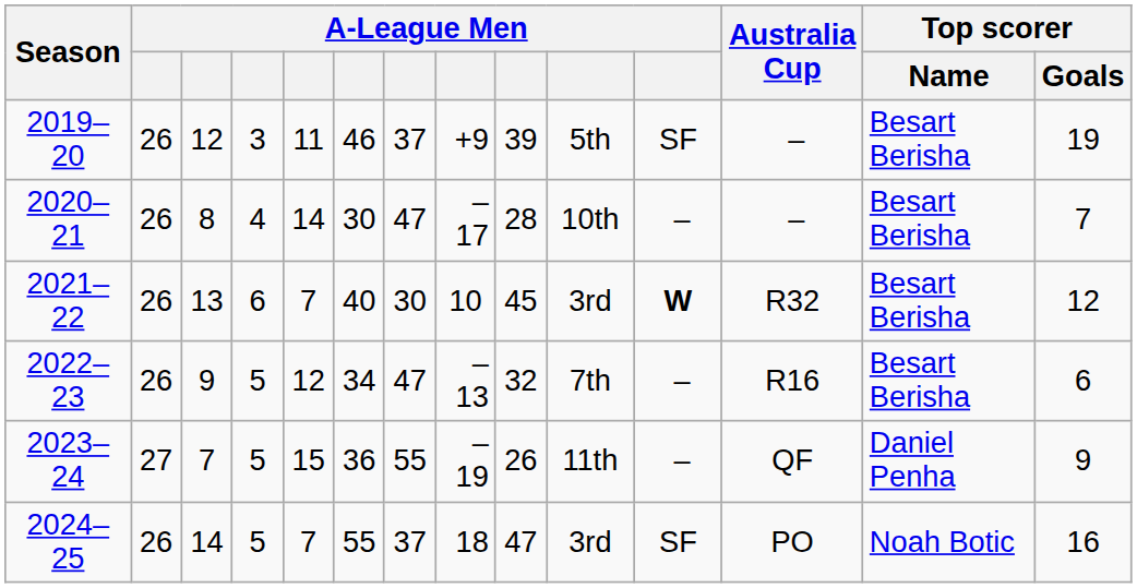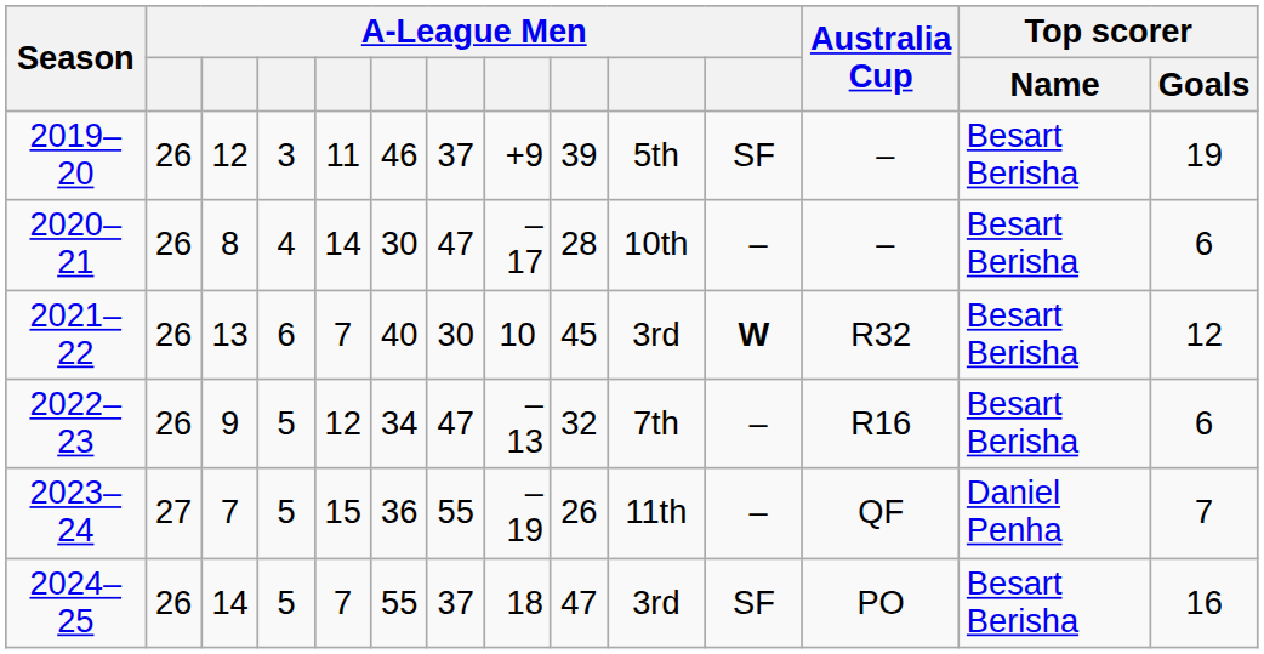2020–21 | Top scorer / Goals: 7 -> 6
2023–24 | Top scorer / Goals: 9 -> 7
2024–25 | Top scorer / Name: Noah Botic -> Besart Berisha
